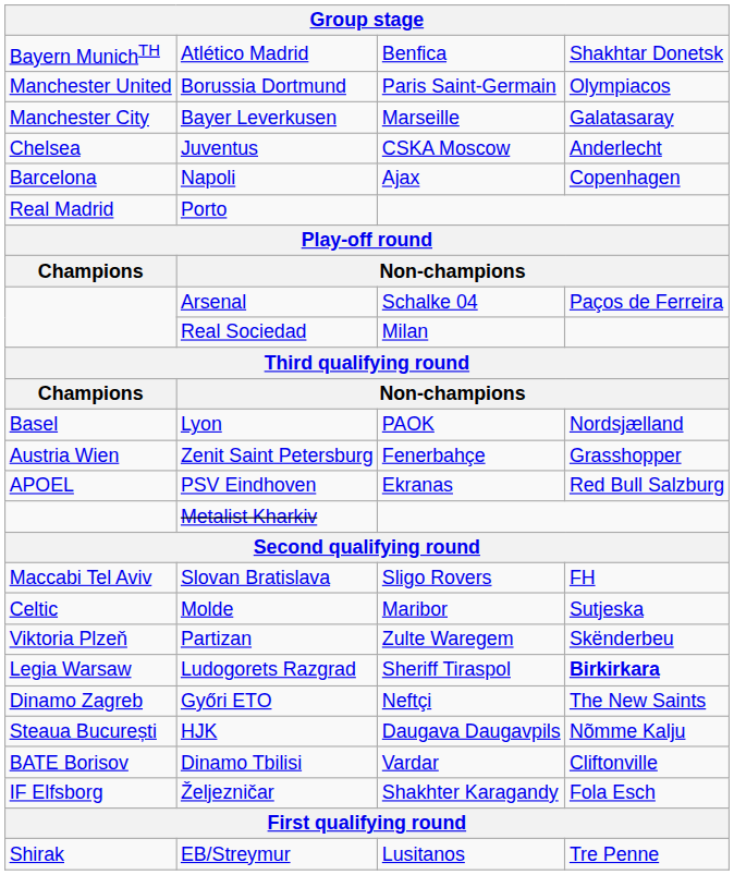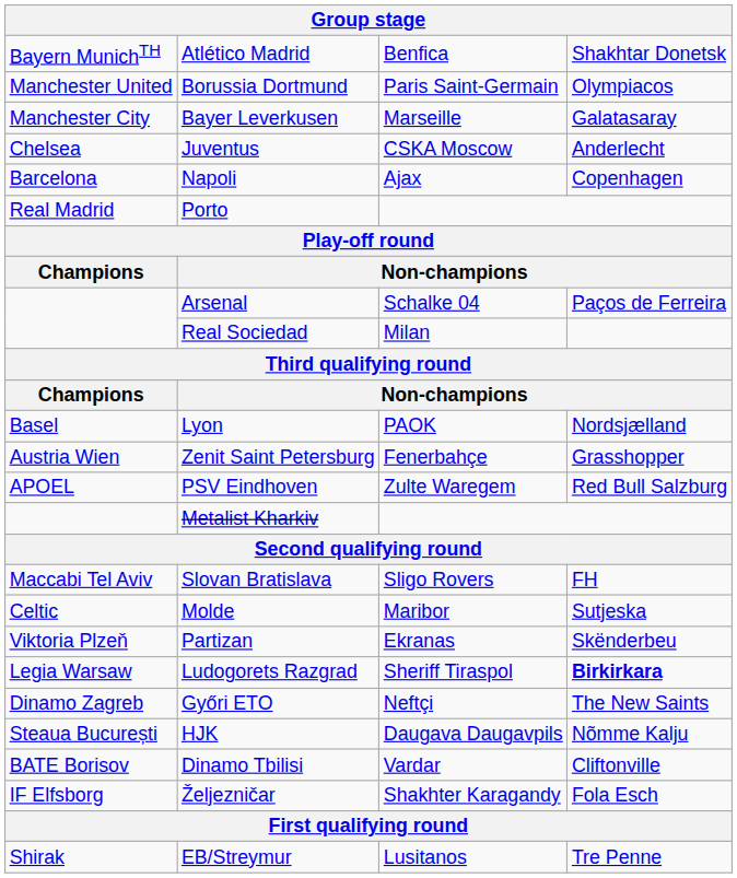PSV Eindhoven | column 3: Ekranas -> Zulte Waregem
Partizan | column 3: Zulte Waregem -> Ekranas
